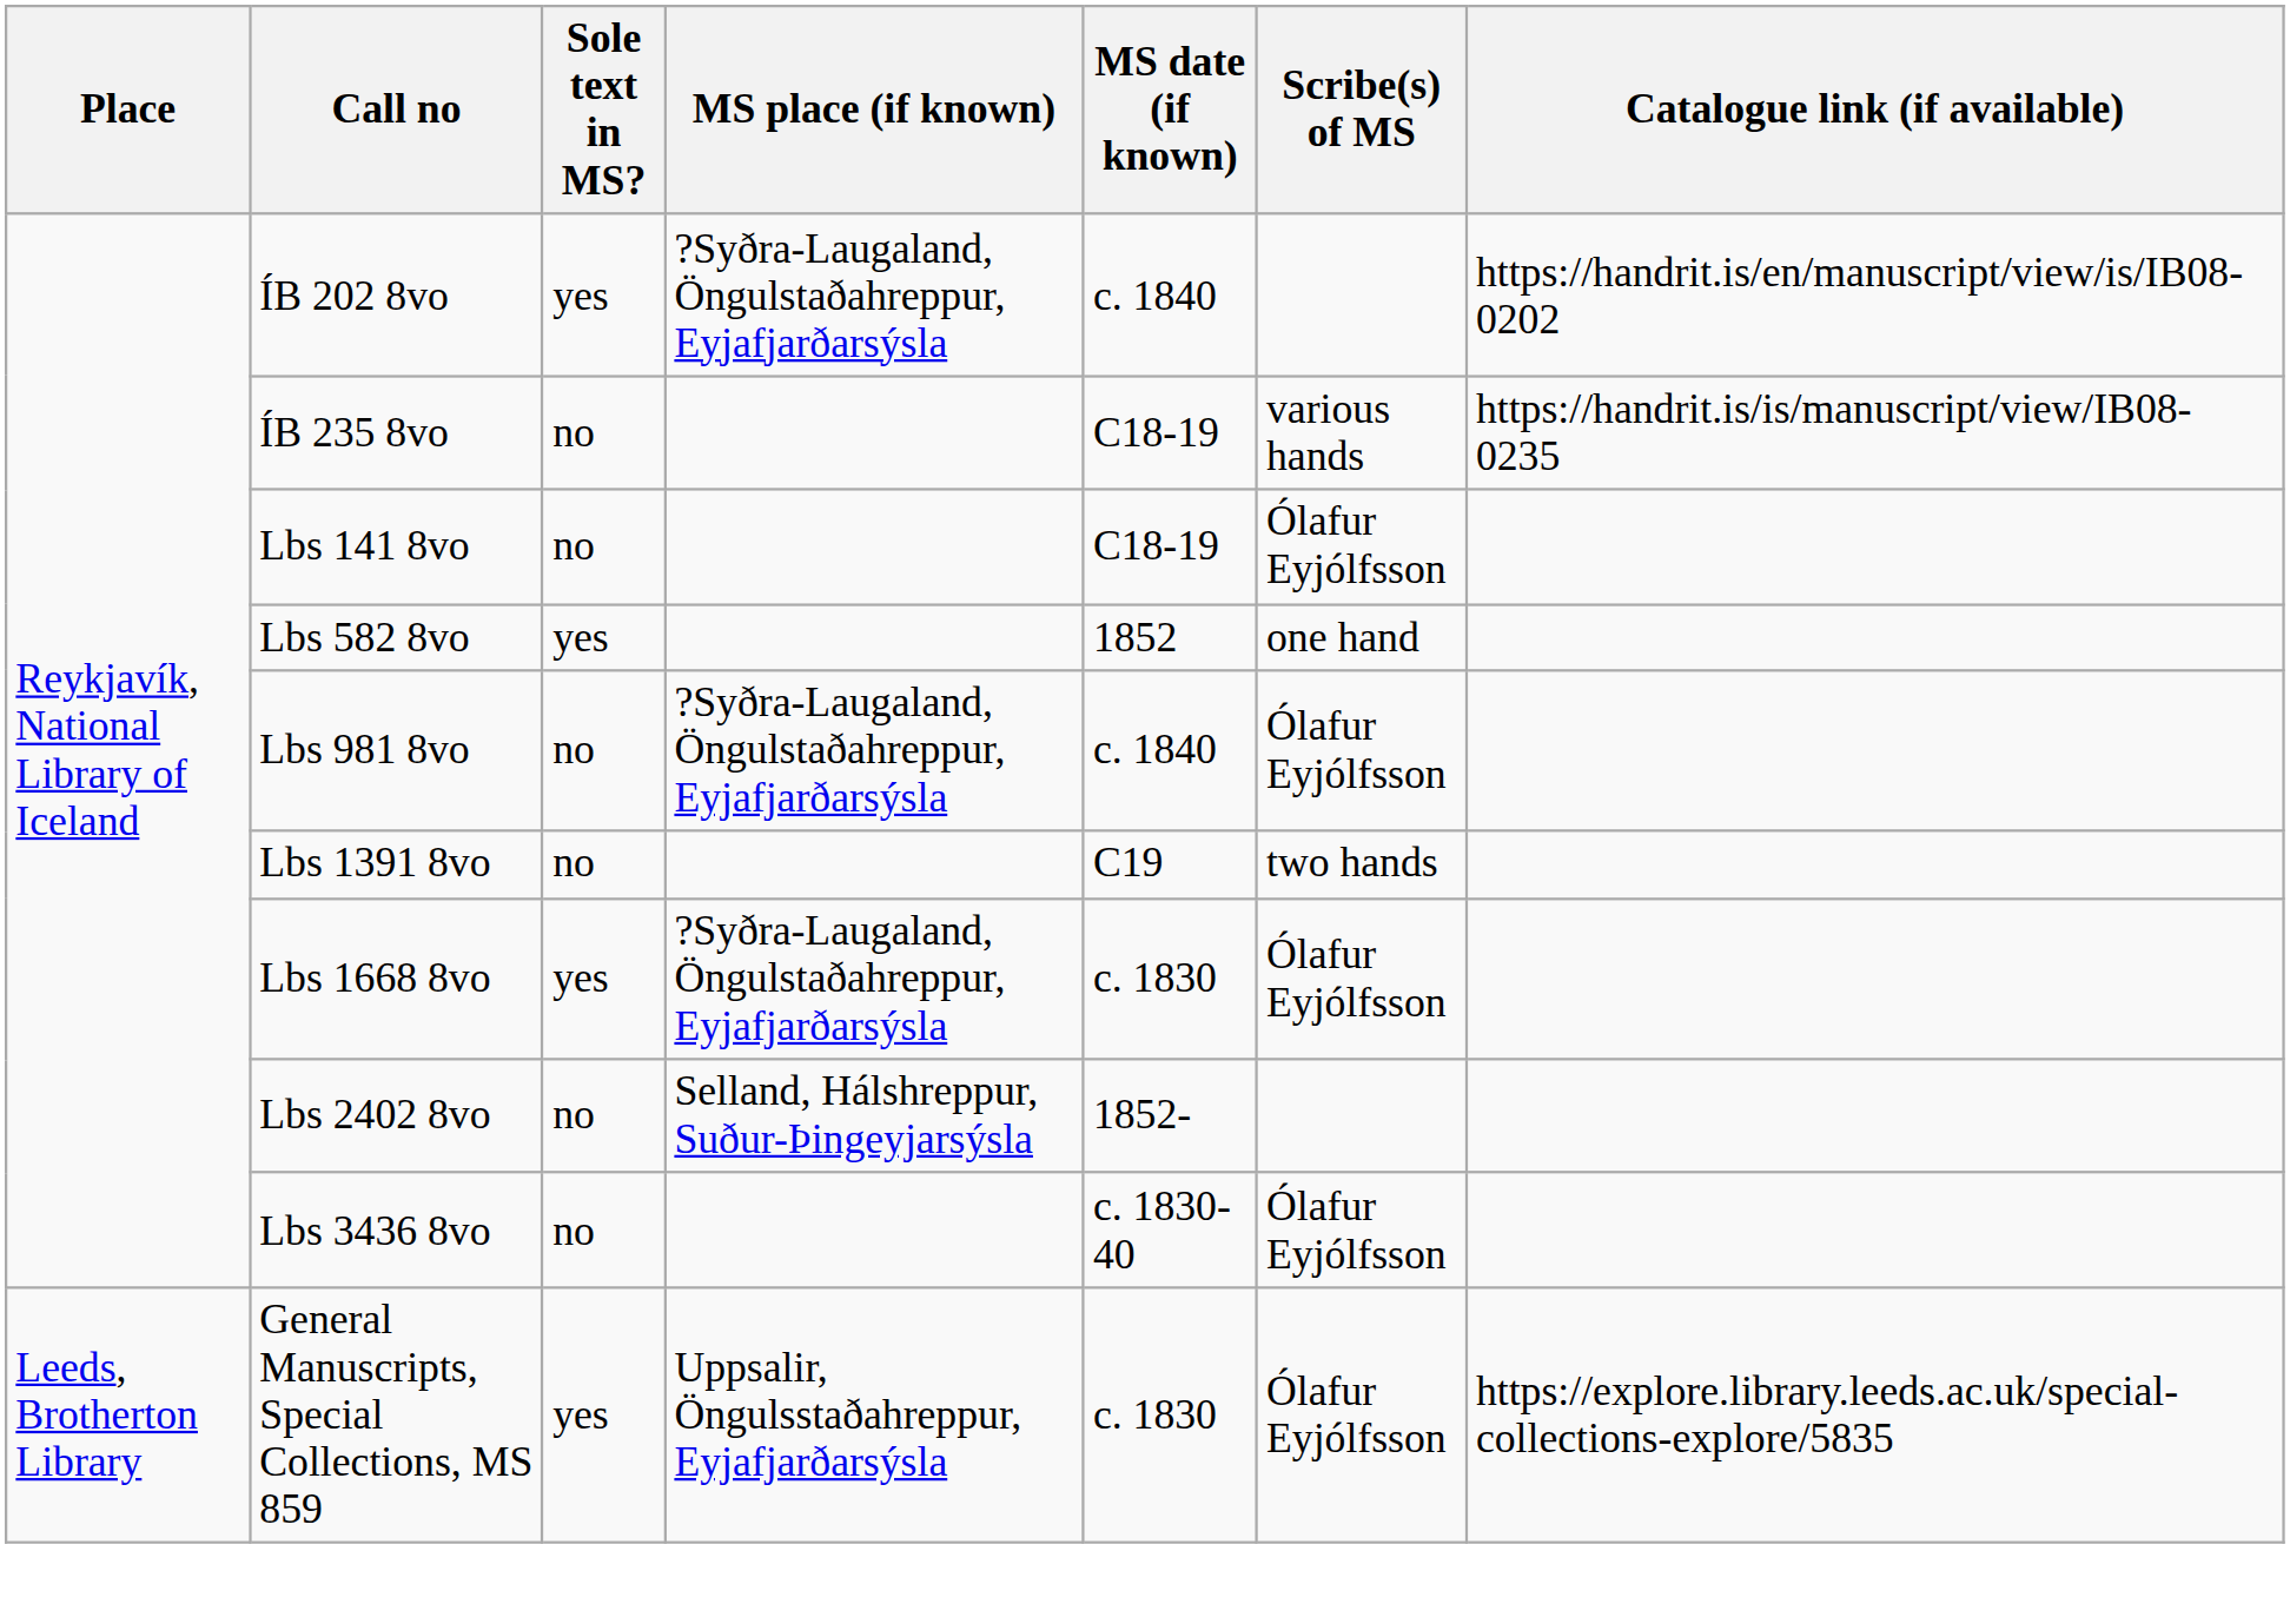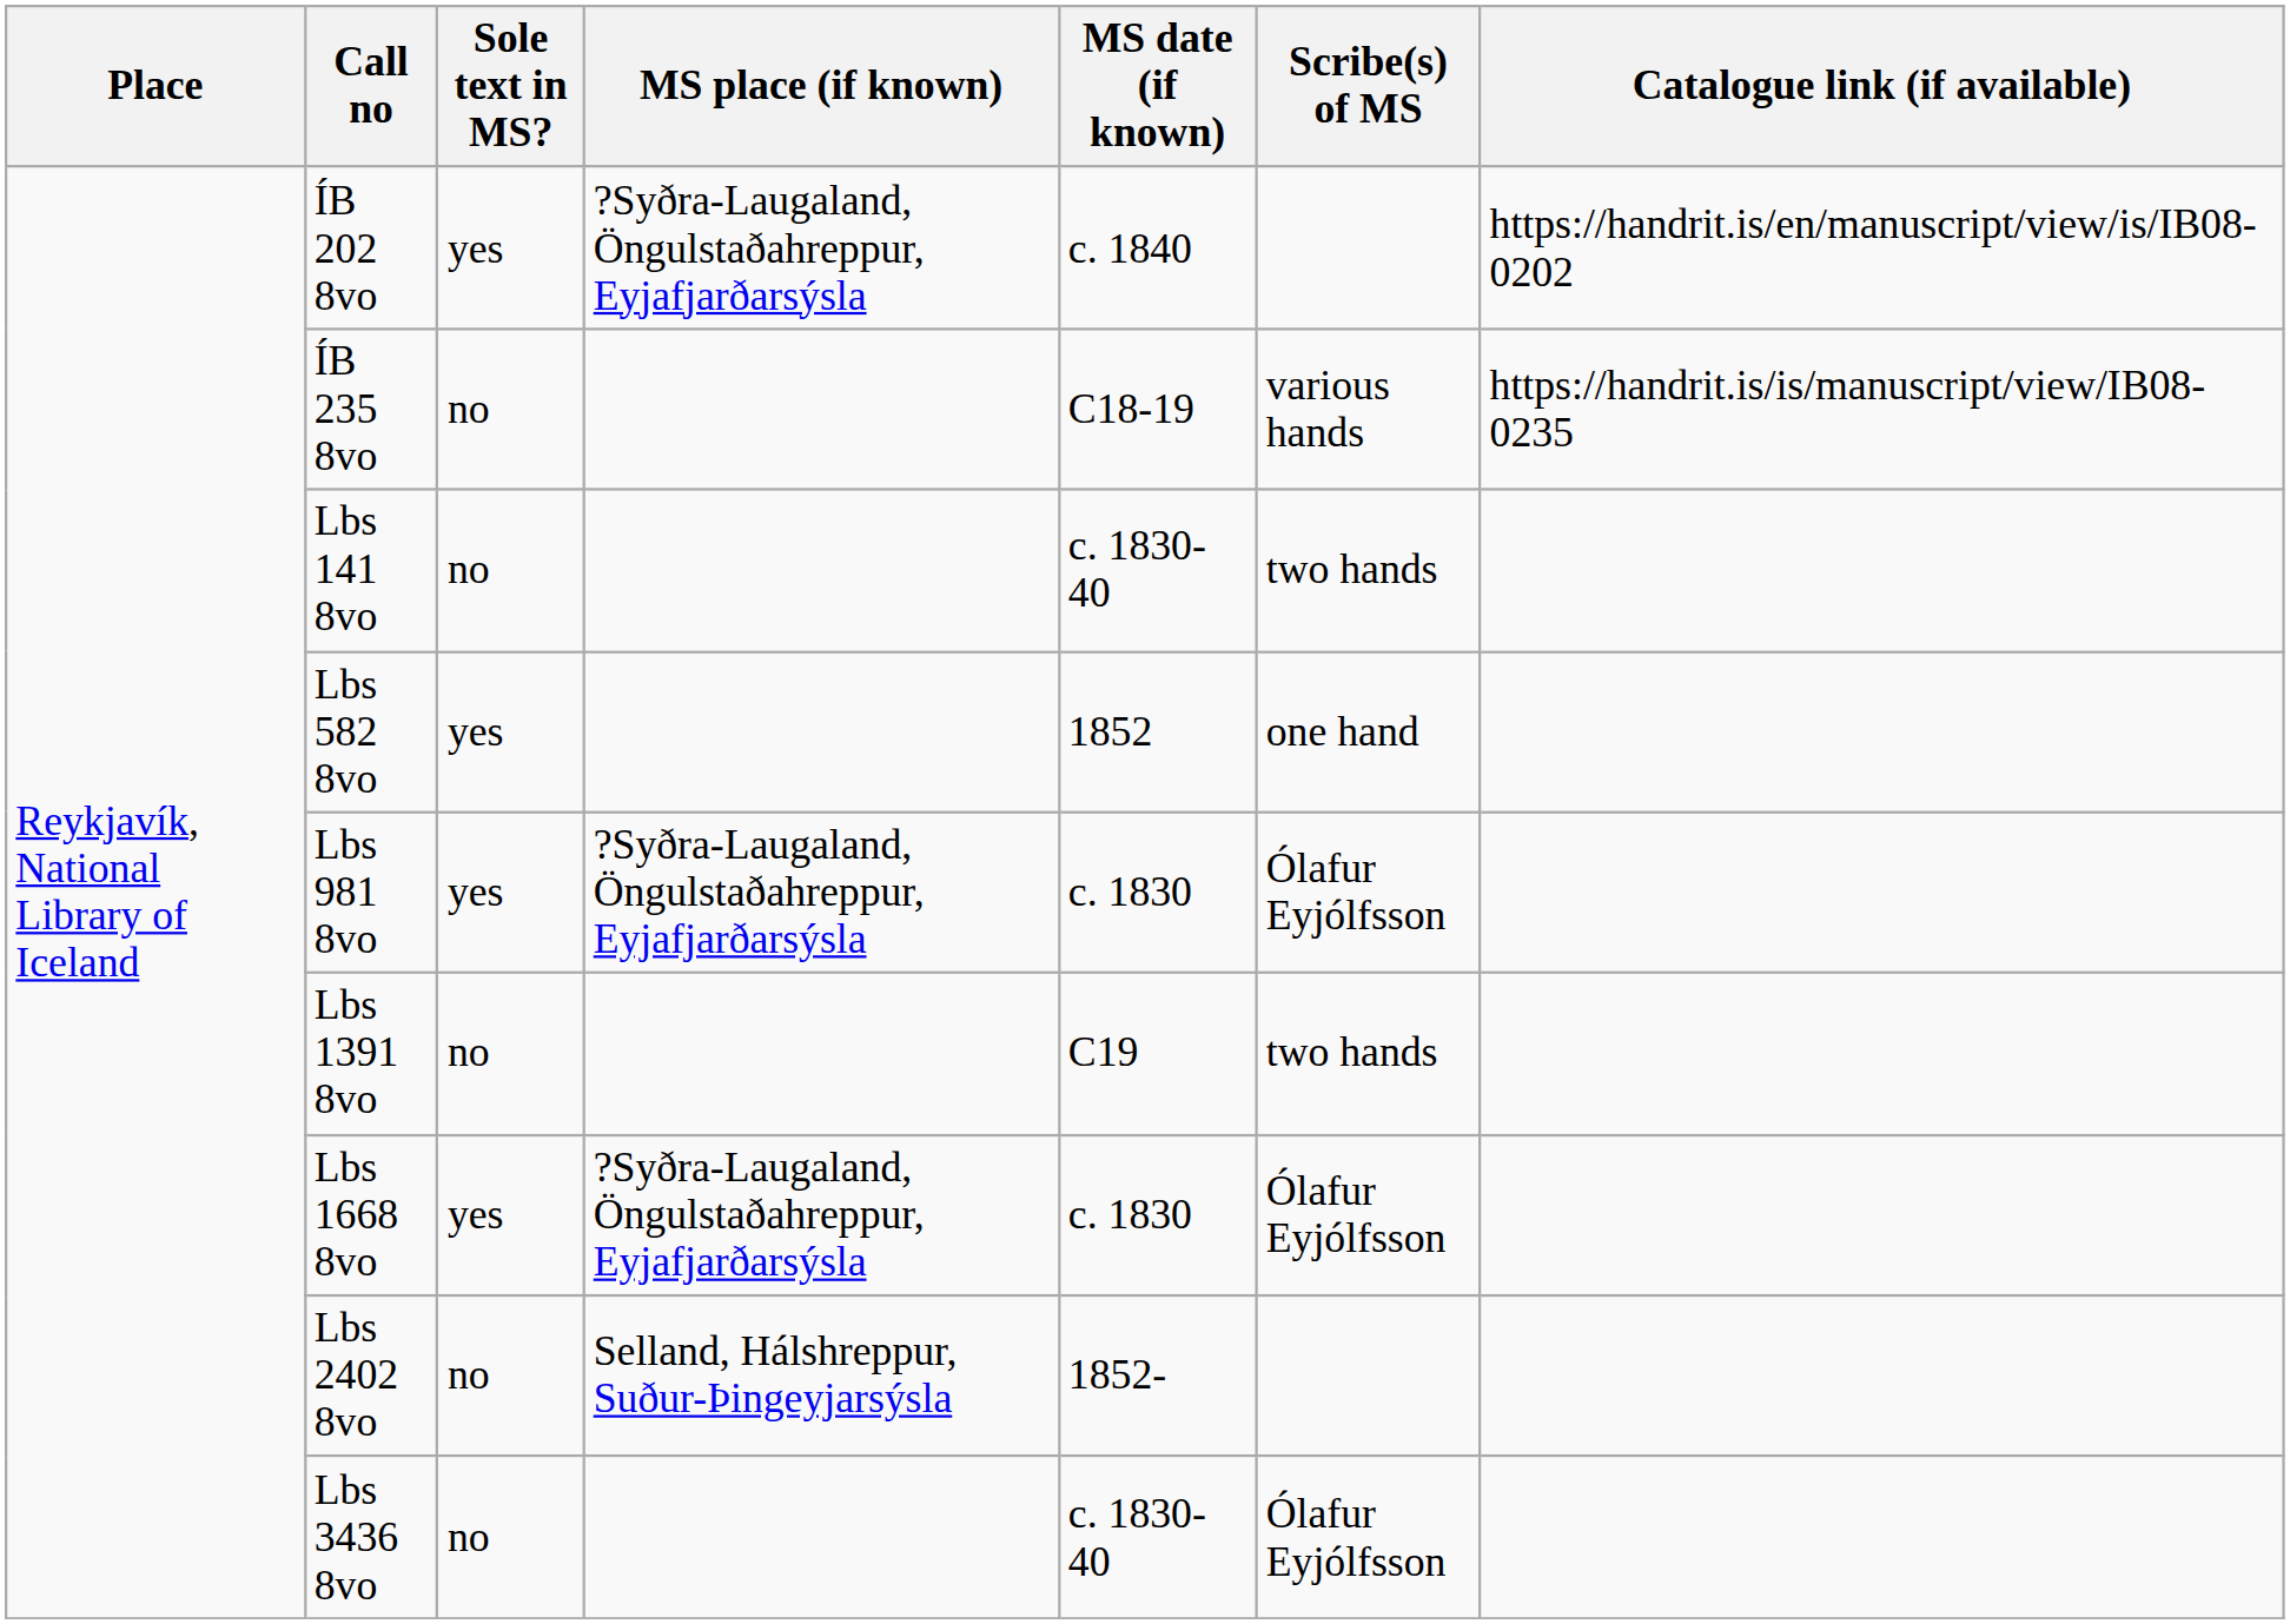Lbs 141 8vo | MS date (if known): C18-19 -> c. 1830-40
Lbs 141 8vo | Scribe(s) of MS: Ólafur Eyjólfsson -> two hands
Lbs 981 8vo | Sole text in MS?: no -> yes
Lbs 981 8vo | MS date (if known): c. 1840 -> c. 1830
- row: Leeds, Brotherton Library | General Manuscripts, Special Collections, MS 859 | yes | Uppsalir, Öngulsstaðahreppur, Eyjafjarðarsýsla | c. 1830 | Ólafur Eyjólfsson | https://explore.library.leeds.ac.uk/special-collections-explore/5835
